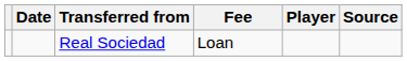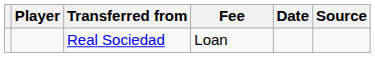columns swapped: Player <-> Date
